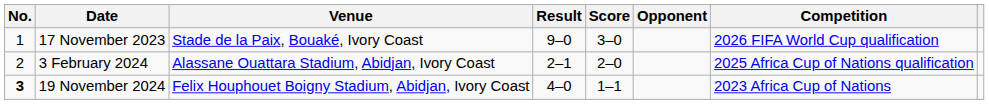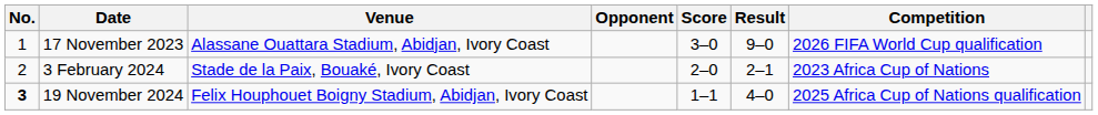columns swapped: Opponent <-> Result
17 November 2023 | Venue: Stade de la Paix, Bouaké, Ivory Coast -> Alassane Ouattara Stadium, Abidjan, Ivory Coast
3 February 2024 | Venue: Alassane Ouattara Stadium, Abidjan, Ivory Coast -> Stade de la Paix, Bouaké, Ivory Coast
3 February 2024 | Competition: 2025 Africa Cup of Nations qualification -> 2023 Africa Cup of Nations
19 November 2024 | Competition: 2023 Africa Cup of Nations -> 2025 Africa Cup of Nations qualification
